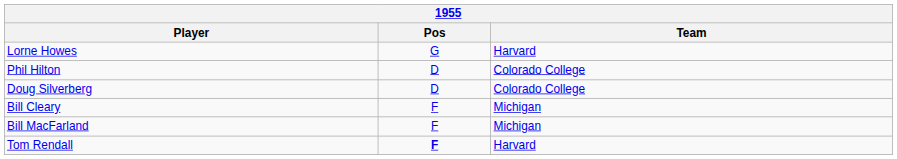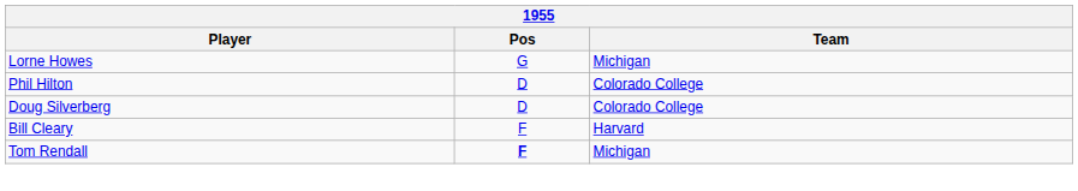Lorne Howes | Team: Harvard -> Michigan
Bill Cleary | Team: Michigan -> Harvard
- row: Bill MacFarland | F | Michigan
Tom Rendall | Team: Harvard -> Michigan
